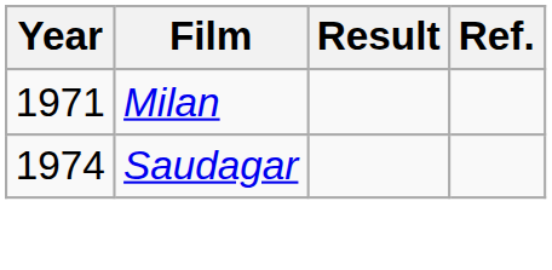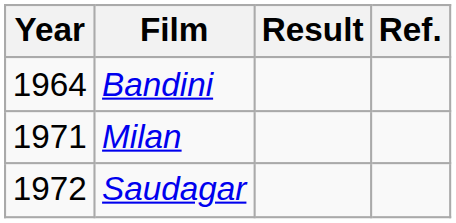+ row: 1964 | Bandini
Saudagar | Year: 1974 -> 1972
